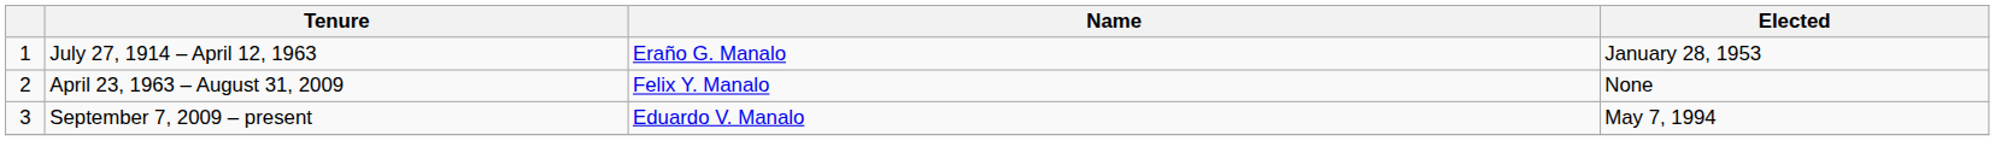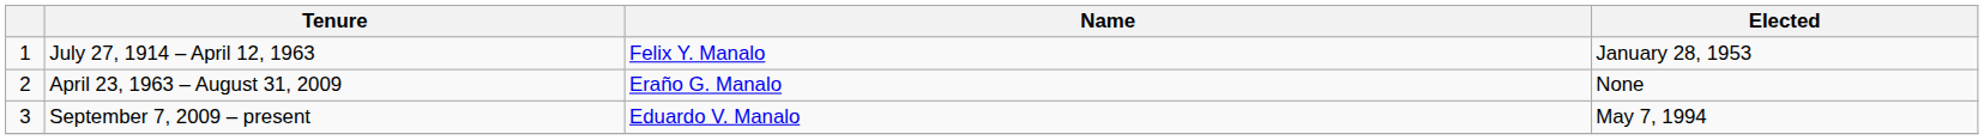July 27, 1914 – April 12, 1963 | Name: Eraño G. Manalo -> Felix Y. Manalo
April 23, 1963 – August 31, 2009 | Name: Felix Y. Manalo -> Eraño G. Manalo
